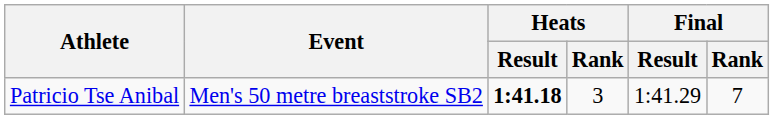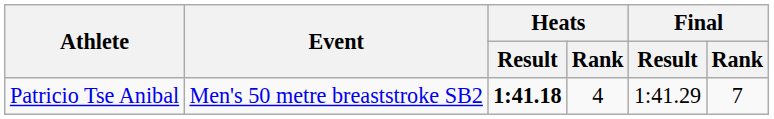Patricio Tse Anibal | Heats / Rank: 3 -> 4
